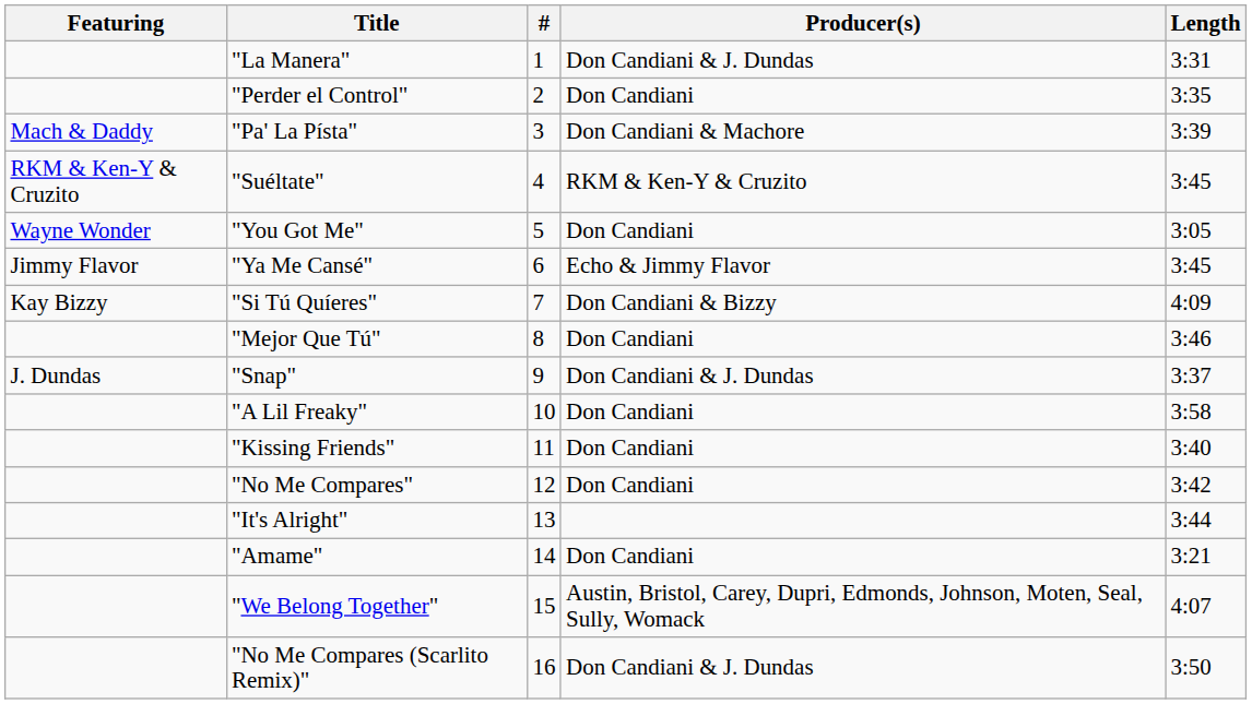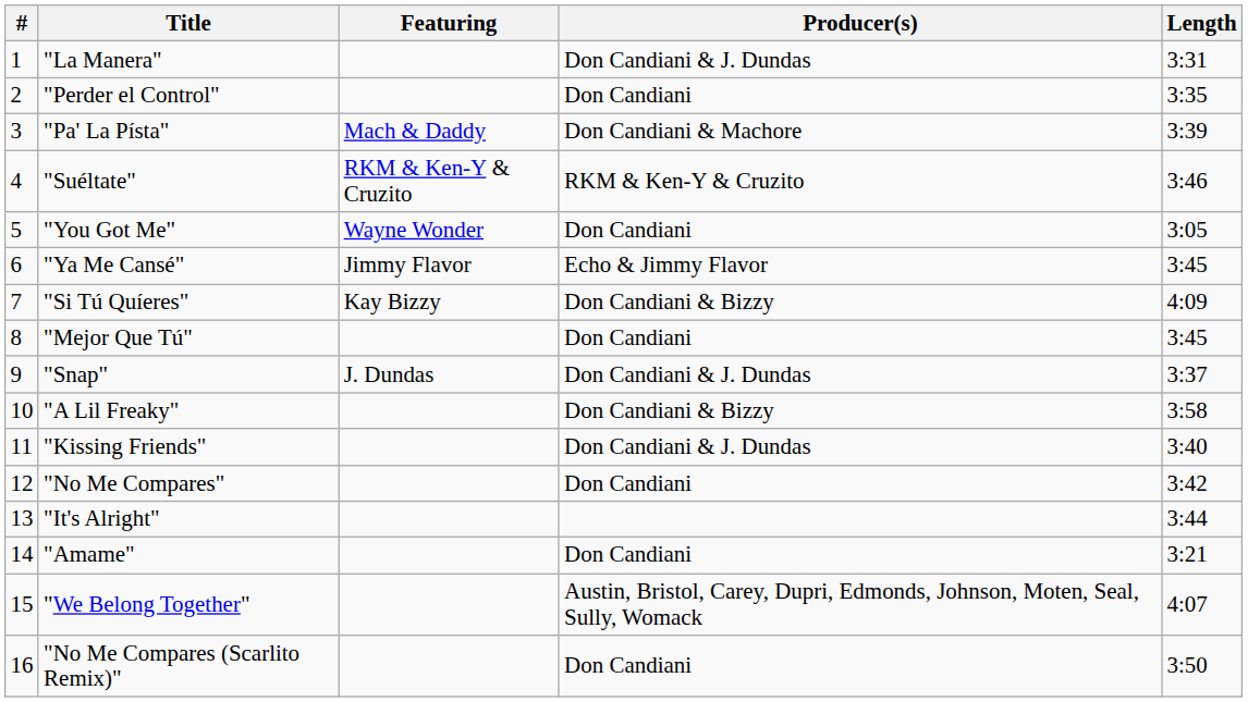columns swapped: # <-> Featuring
"Suéltate" | Length: 3:45 -> 3:46
"Mejor Que Tú" | Length: 3:46 -> 3:45
"A Lil Freaky" | Producer(s): Don Candiani -> Don Candiani & Bizzy
"Kissing Friends" | Producer(s): Don Candiani -> Don Candiani & J. Dundas
"No Me Compares (Scarlito Remix)" | Producer(s): Don Candiani & J. Dundas -> Don Candiani
